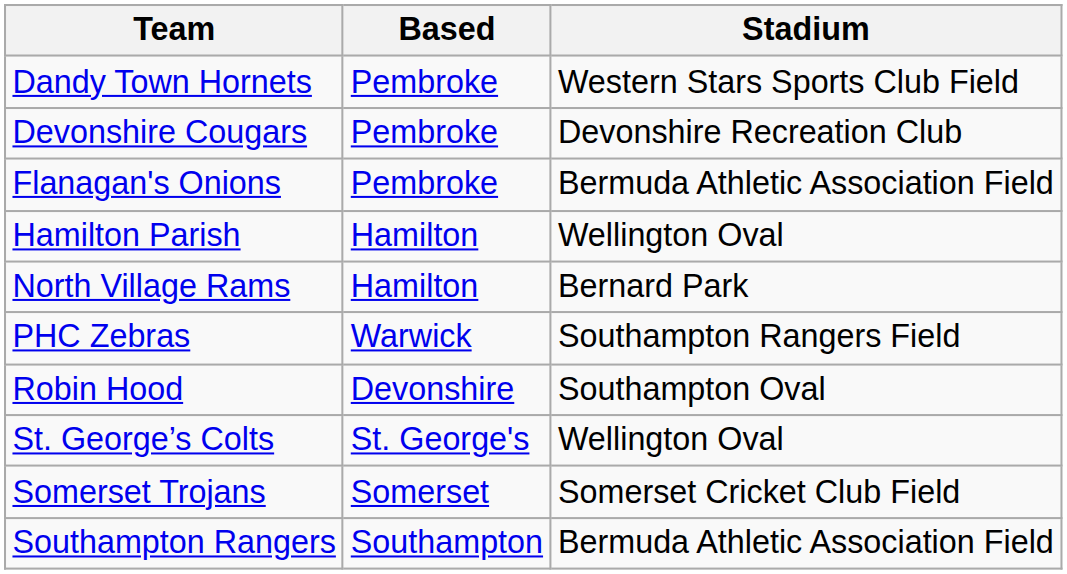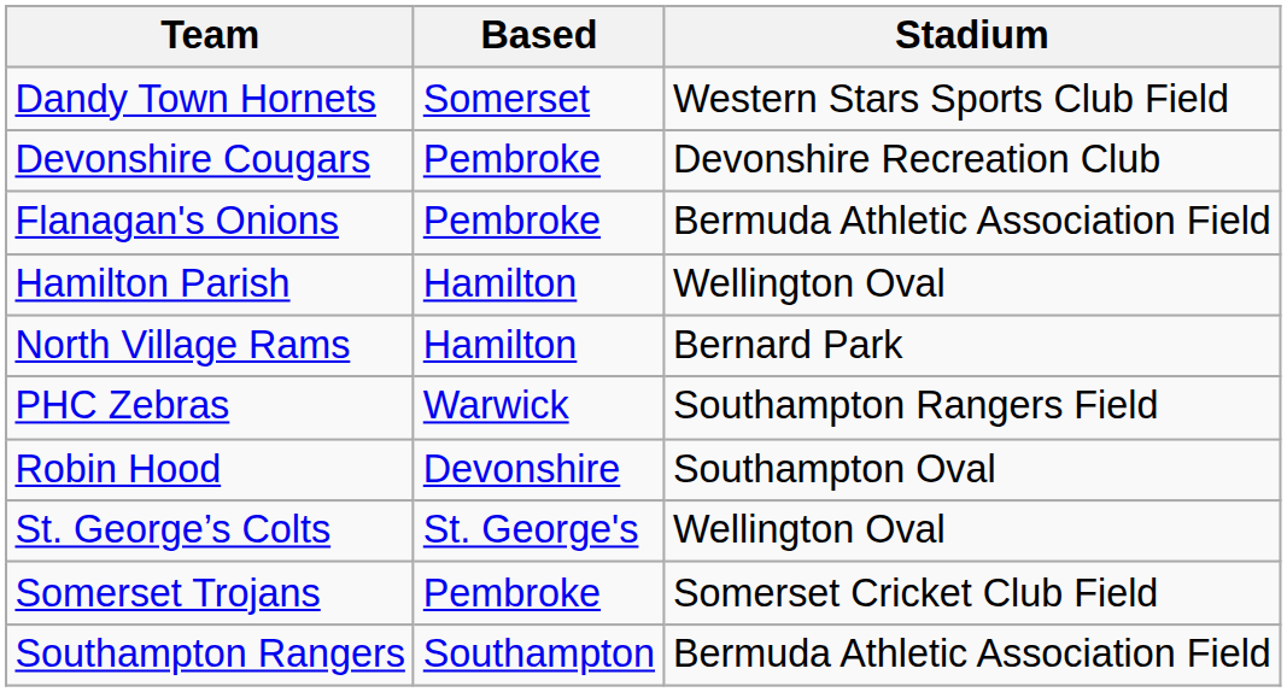Dandy Town Hornets | Based: Pembroke -> Somerset
Somerset Trojans | Based: Somerset -> Pembroke
